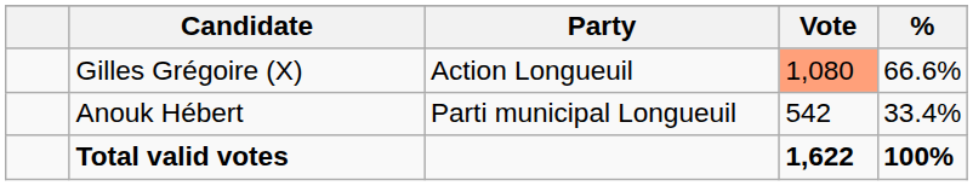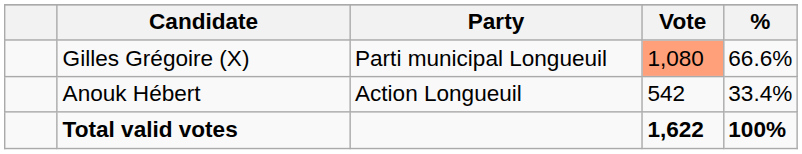Gilles Grégoire (X) | Party: Action Longueuil -> Parti municipal Longueuil
Anouk Hébert | Party: Parti municipal Longueuil -> Action Longueuil
